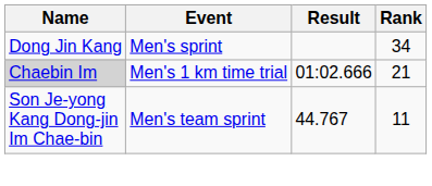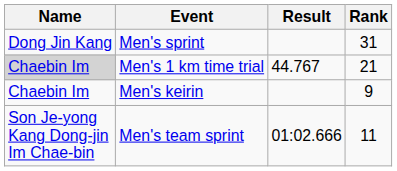Men's sprint | Rank: 34 -> 31
Men's 1 km time trial | Result: 01:02.666 -> 44.767
+ row: Chaebin Im | Men's keirin | 9
Men's team sprint | Result: 44.767 -> 01:02.666
